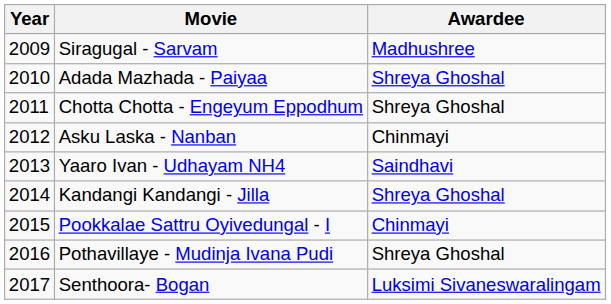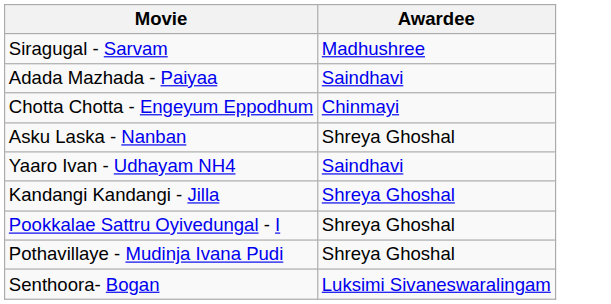- column: Year | 2009 | 2010 | 2011 | 2012 | 2013 | 2014 | 2015 | 2016 | 2017
Adada Mazhada - Paiyaa | Awardee: Shreya Ghoshal -> Saindhavi
Chotta Chotta - Engeyum Eppodhum | Awardee: Shreya Ghoshal -> Chinmayi
Asku Laska - Nanban | Awardee: Chinmayi -> Shreya Ghoshal
Pookkalae Sattru Oyivedungal - I | Awardee: Chinmayi -> Shreya Ghoshal
